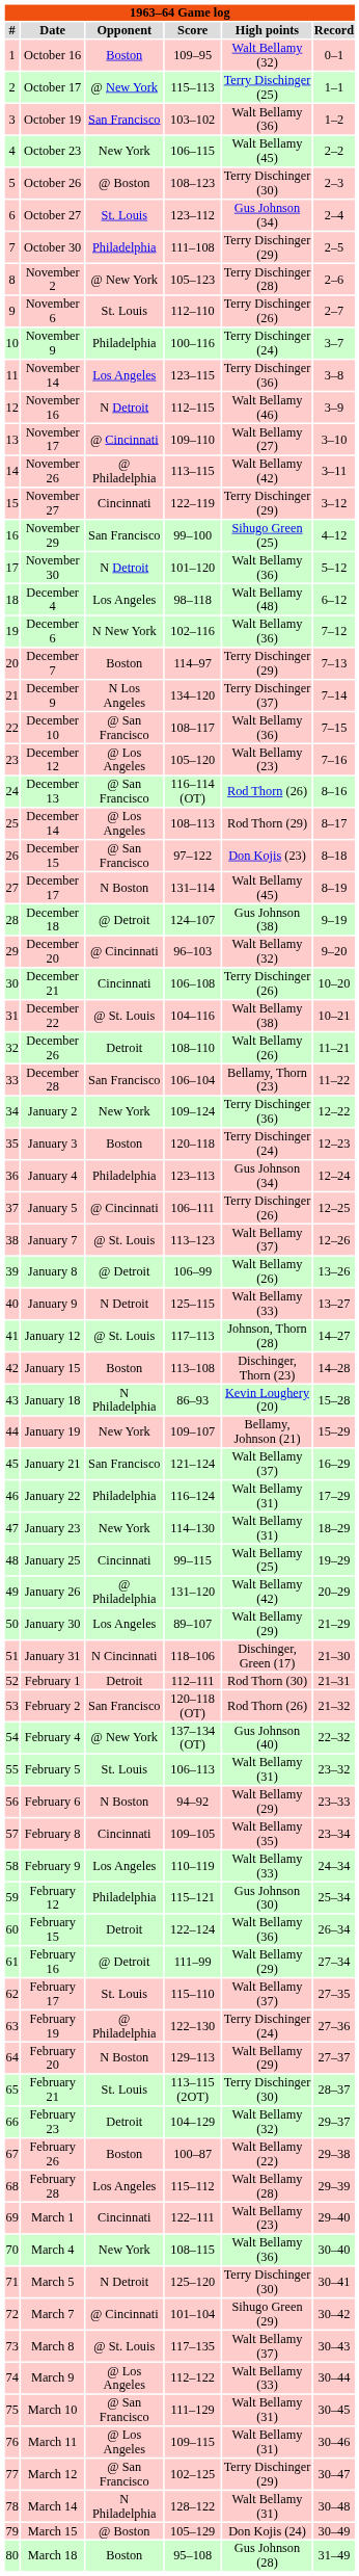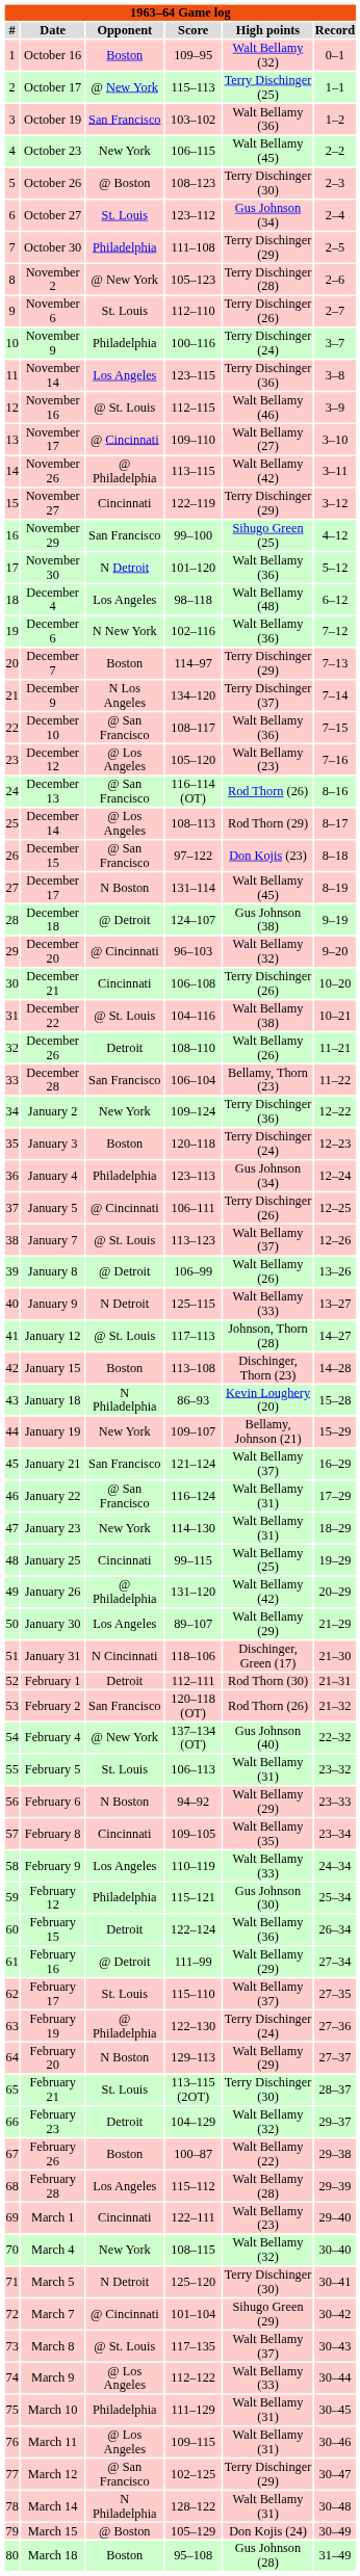November 16 | Opponent: N Detroit -> @ St. Louis
January 22 | Opponent: Philadelphia -> @ San Francisco
March 4 | High points: Walt Bellamy (36) -> Walt Bellamy (32)
March 10 | Opponent: @ San Francisco -> Philadelphia
